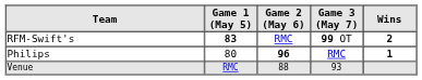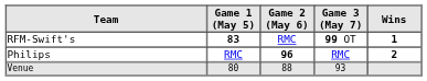RFM-Swift's | Wins: 2 -> 1
Philips | Game 1 (May 5): 80 -> RMC
Philips | Wins: 1 -> 2
Venue | Game 1 (May 5): RMC -> 80
